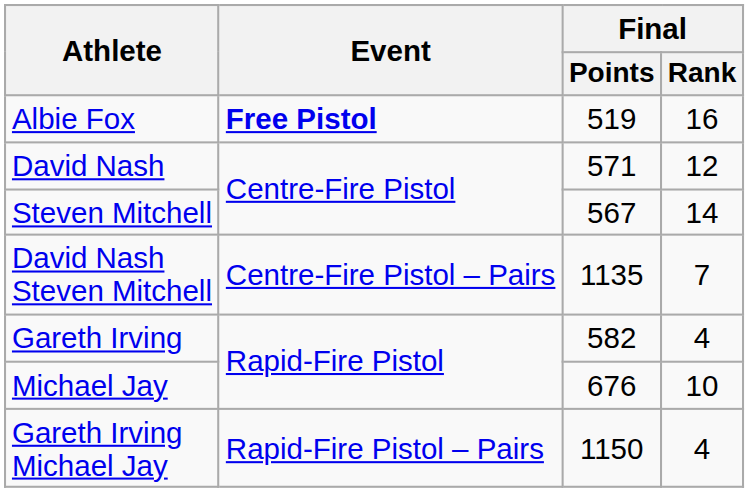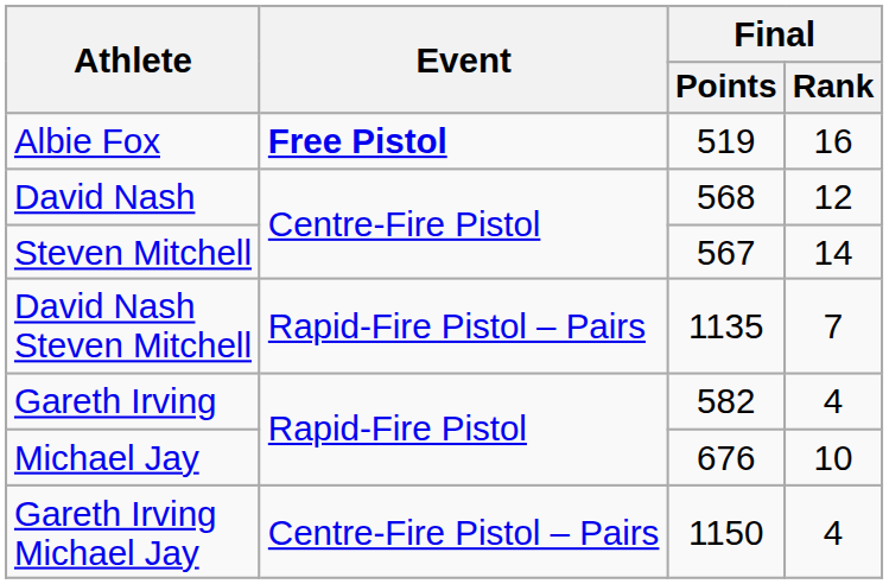David Nash | Final / Points: 571 -> 568
David Nash Steven Mitchell | Event: Centre-Fire Pistol – Pairs -> Rapid-Fire Pistol – Pairs
Gareth Irving Michael Jay | Event: Rapid-Fire Pistol – Pairs -> Centre-Fire Pistol – Pairs
